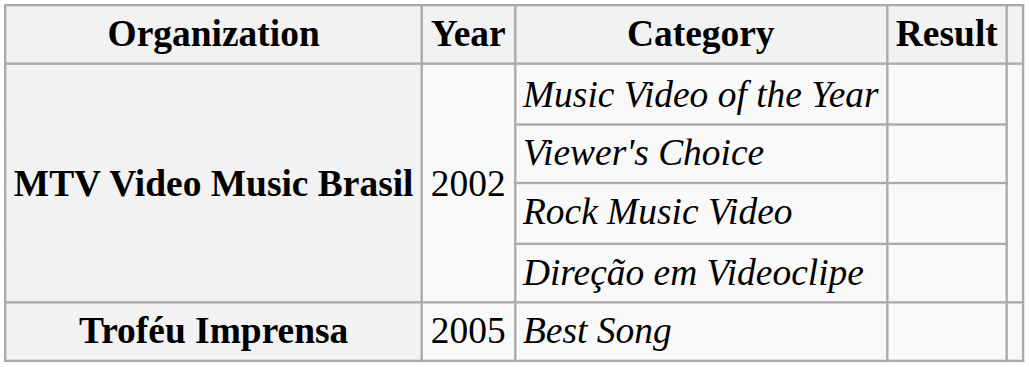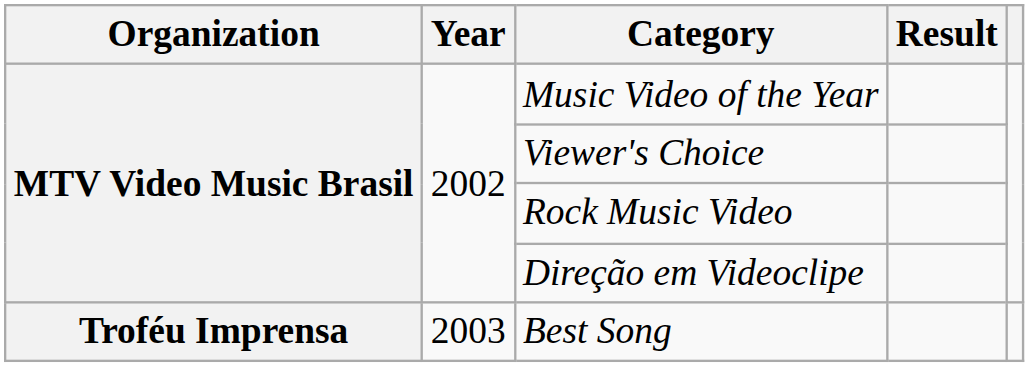Best Song | Year: 2005 -> 2003
